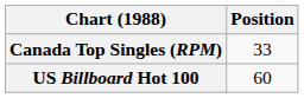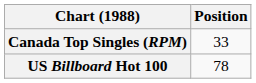US Billboard Hot 100 | Position: 60 -> 78
